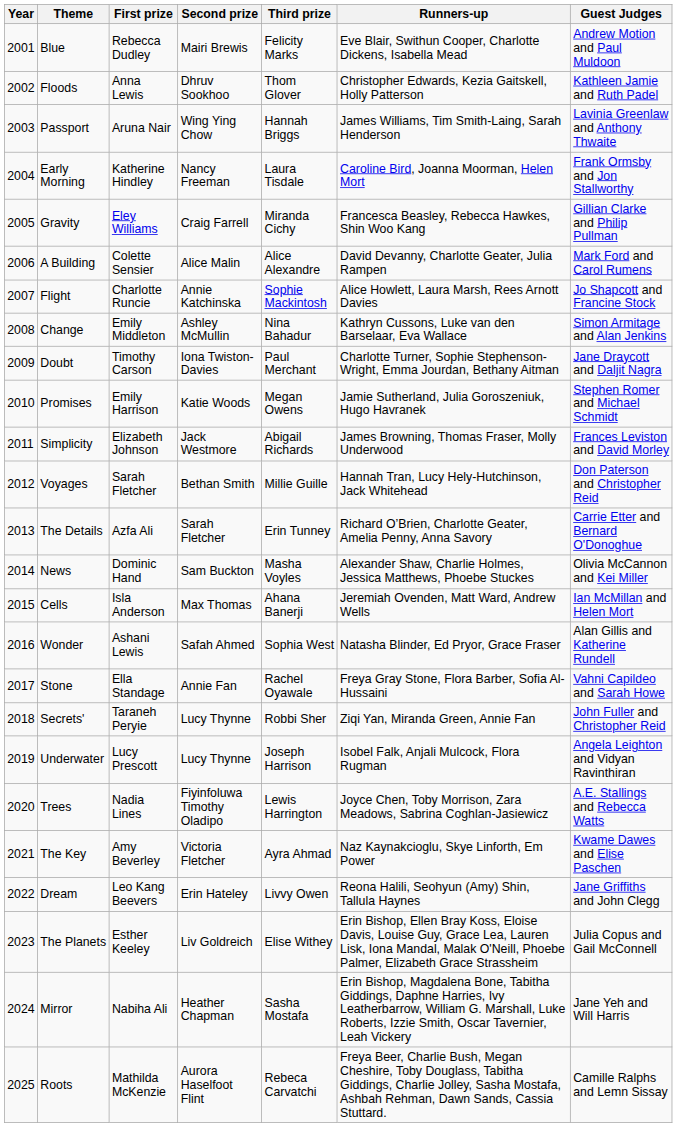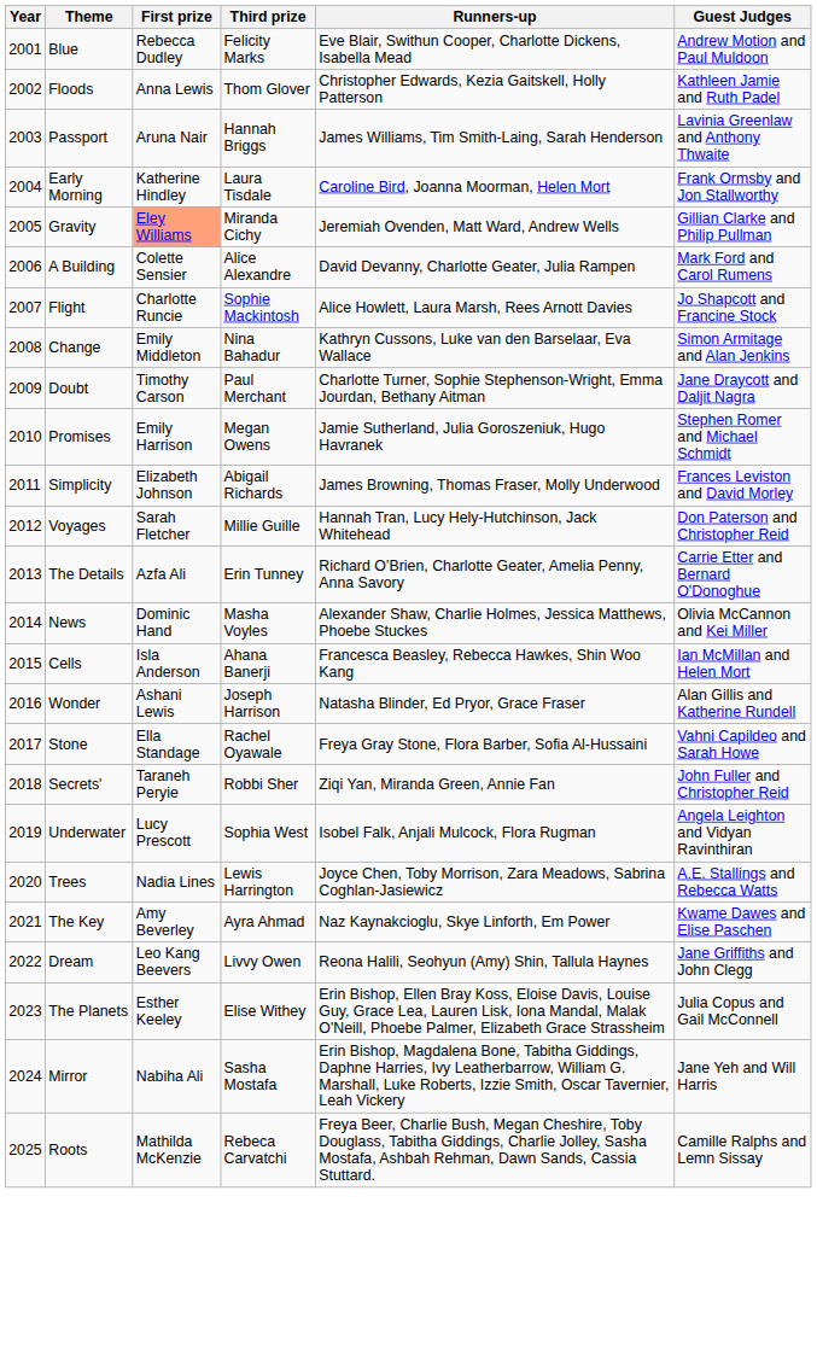- column: Second prize | Mairi Brewis | Dhruv Sookhoo | Wing Ying Chow | Nancy Freeman | Craig Farrell | Alice Malin | Annie Katchinska | Ashley McMullin | Iona Twiston-Davies | Katie Woods | Jack Westmore | Bethan Smith | Sarah Fletcher | Sam Buckton | Max Thomas | Safah Ahmed | Annie Fan | Lucy Thynne | Lucy Thynne | Fiyinfoluwa Timothy Oladipo | Victoria Fletcher | Erin Hateley | Liv Goldreich | Heather Chapman | Aurora Haselfoot Flint
Gravity | First prize: no background -> lightsalmon background
Gravity | Runners-up: Francesca Beasley, Rebecca Hawkes, Shin Woo Kang -> Jeremiah Ovenden, Matt Ward, Andrew Wells
Cells | Runners-up: Jeremiah Ovenden, Matt Ward, Andrew Wells -> Francesca Beasley, Rebecca Hawkes, Shin Woo Kang
Wonder | Third prize: Sophia West -> Joseph Harrison
Underwater | Third prize: Joseph Harrison -> Sophia West
